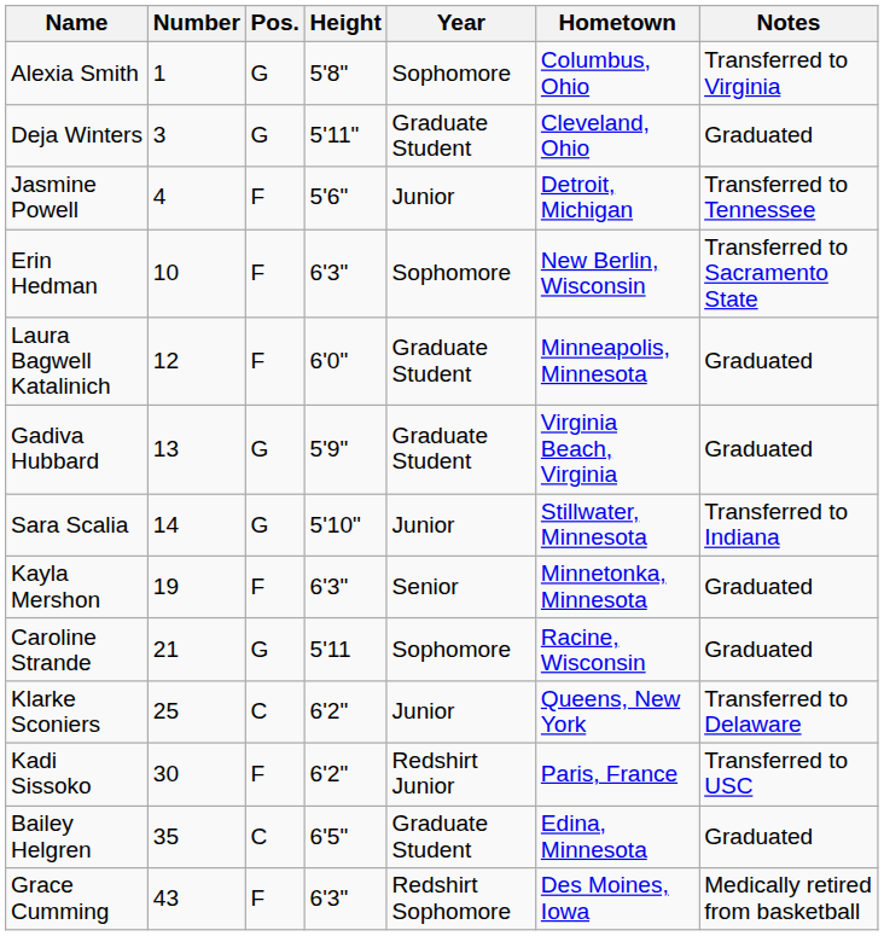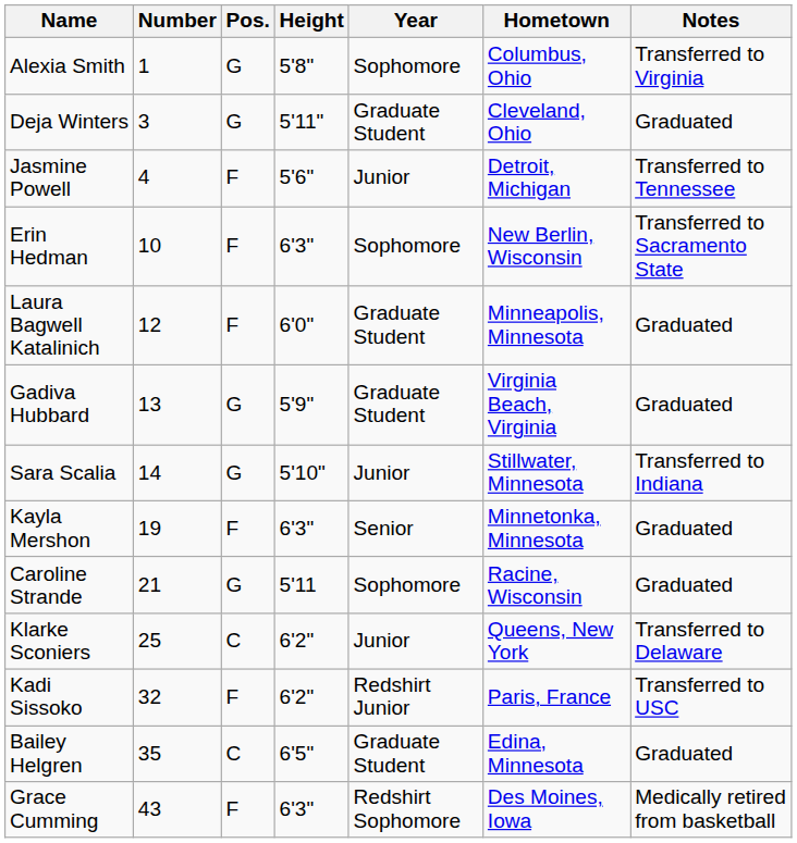Kadi Sissoko | Number: 30 -> 32
